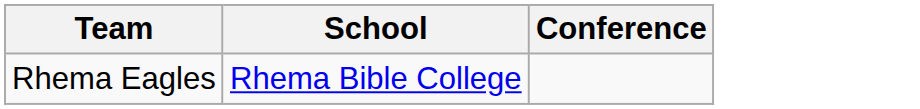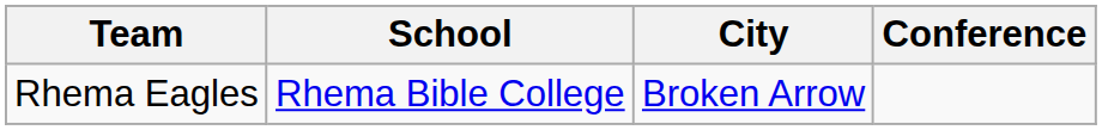+ column: City | Broken Arrow
